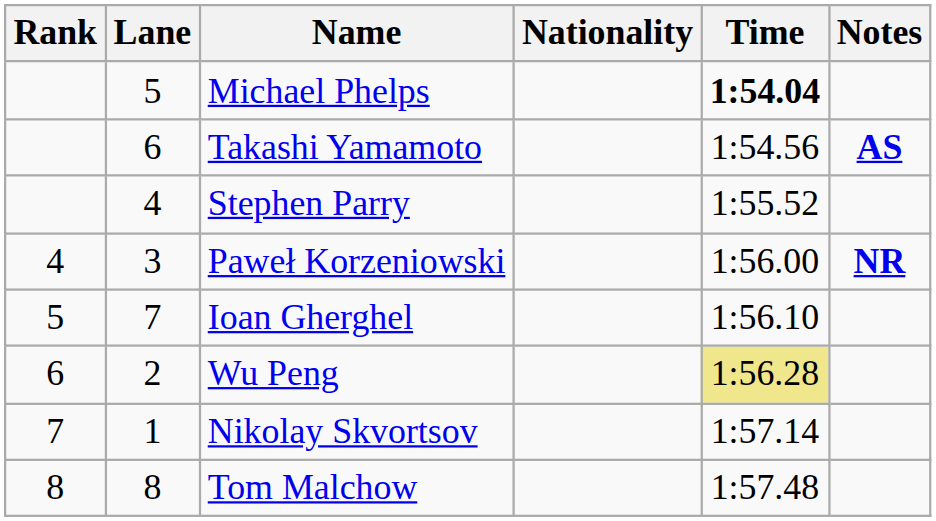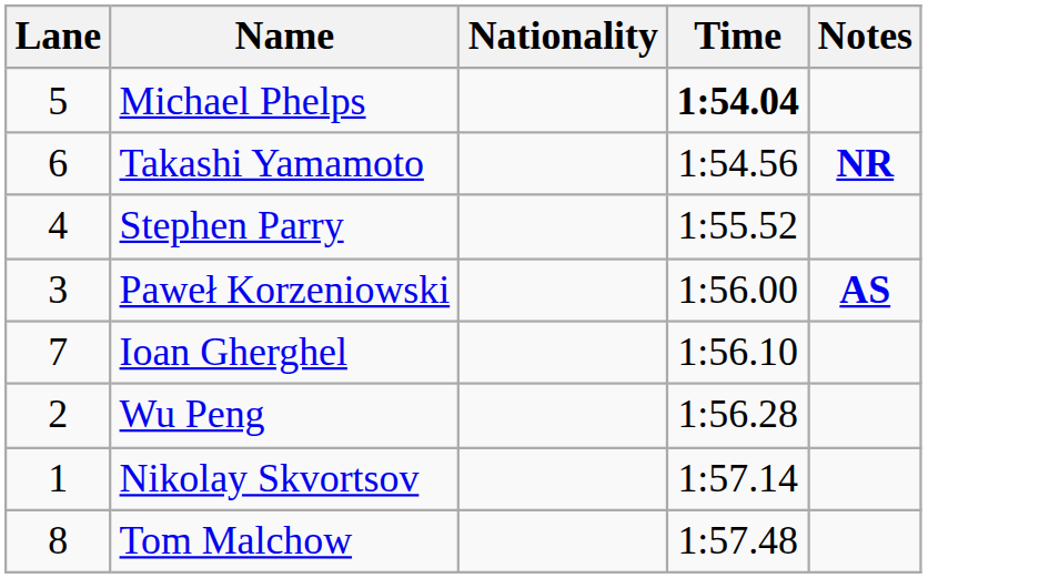- column: Rank | 4 | 5 | 6 | 7 | 8
Takashi Yamamoto | Notes: AS -> NR
Paweł Korzeniowski | Notes: NR -> AS
Wu Peng | Time: khaki background -> no background
